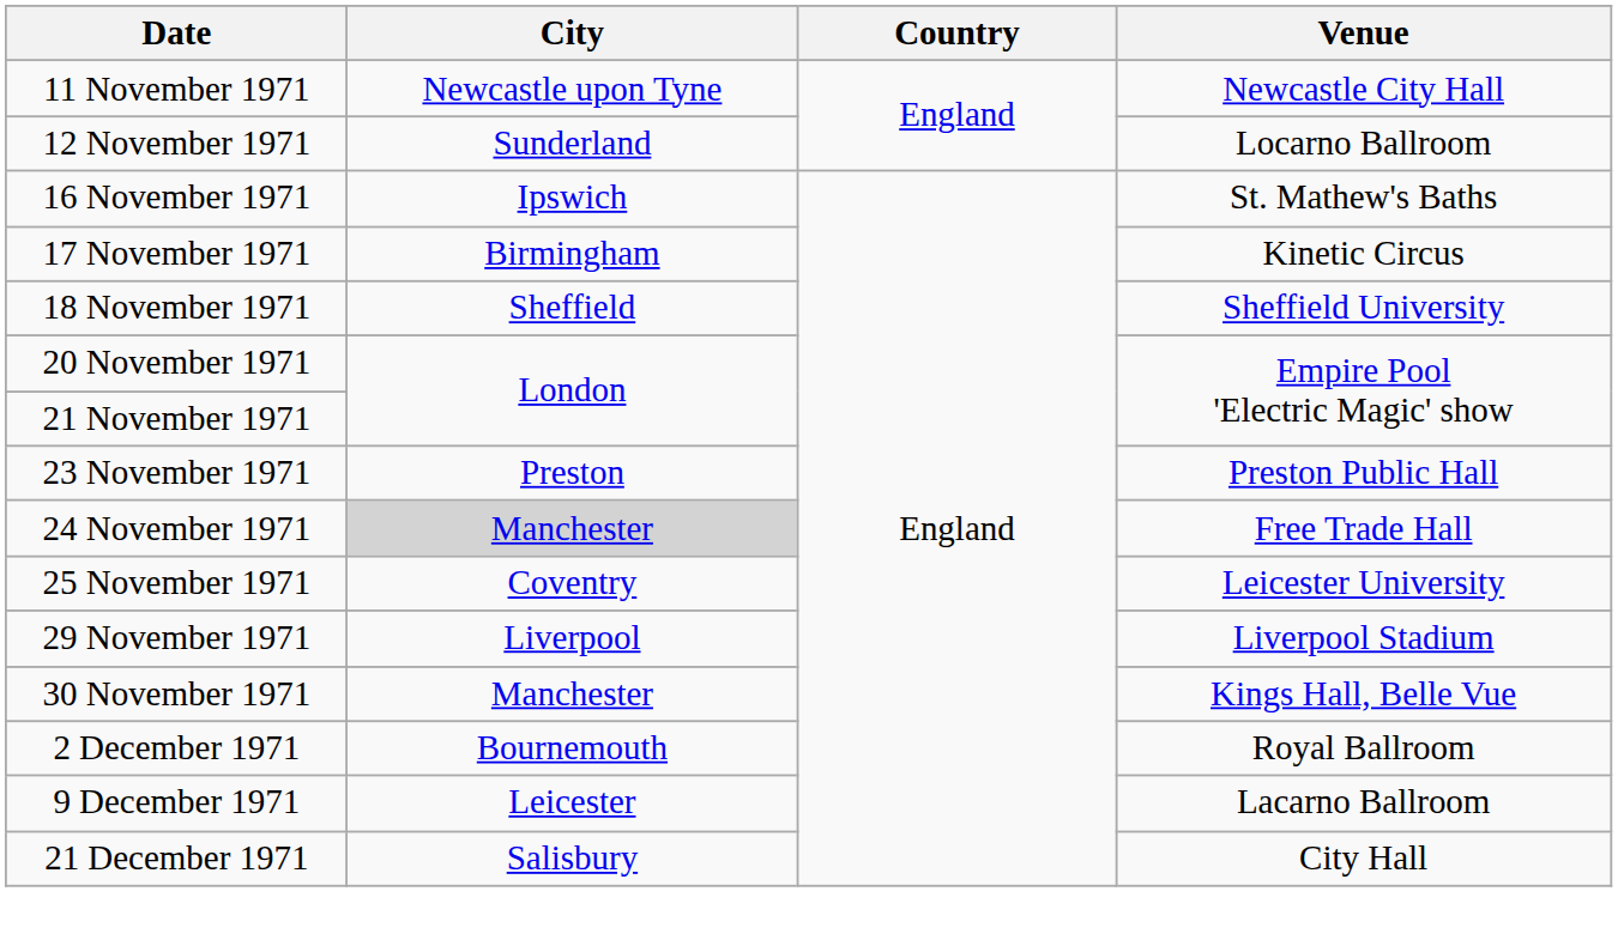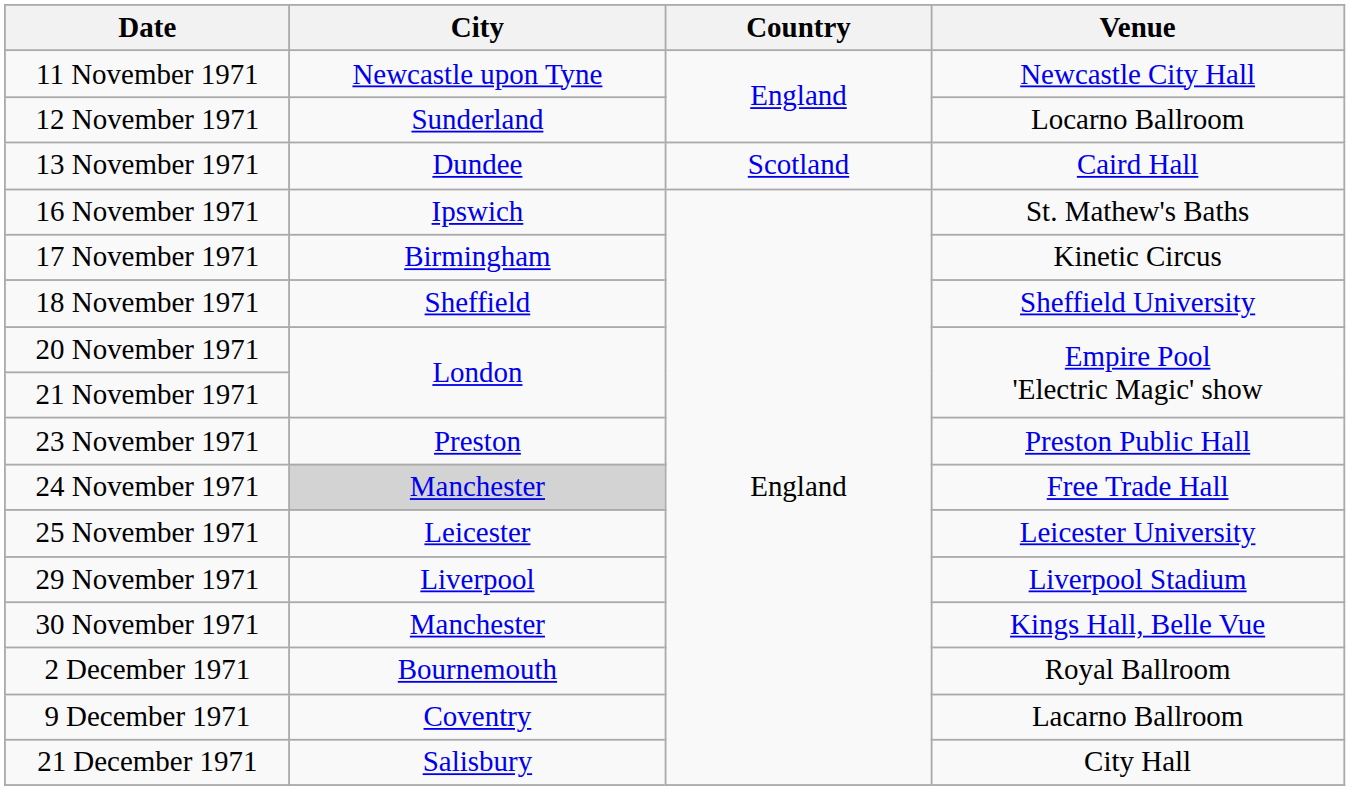+ row: 13 November 1971 | Dundee | Scotland | Caird Hall
25 November 1971 | City: Coventry -> Leicester
9 December 1971 | City: Leicester -> Coventry
